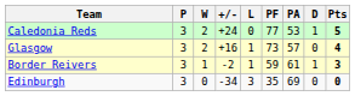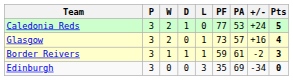columns swapped: D <-> +/-
